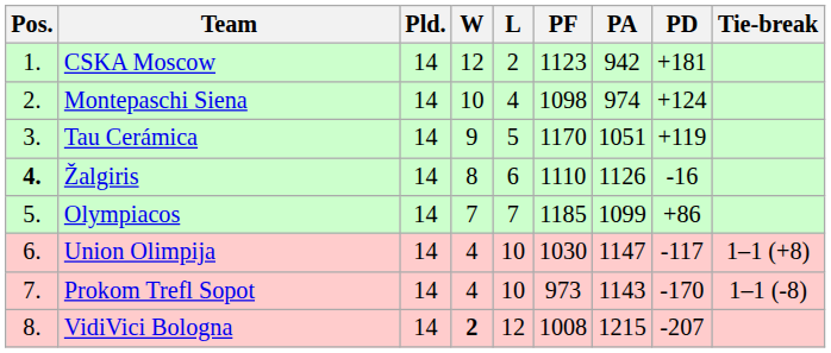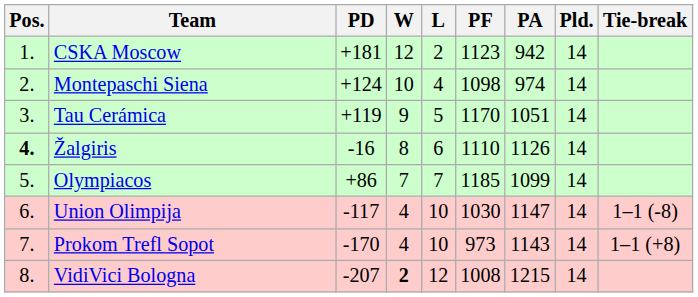columns swapped: Pld. <-> PD
Union Olimpija | Tie-break: 1–1 (+8) -> 1–1 (-8)
Prokom Trefl Sopot | Tie-break: 1–1 (-8) -> 1–1 (+8)
